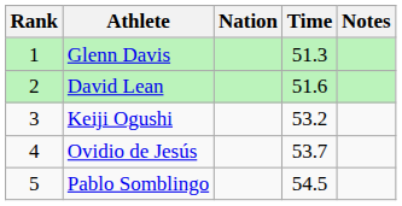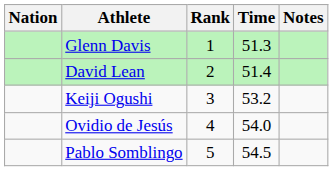columns swapped: Rank <-> Nation
David Lean | Time: 51.6 -> 51.4
Ovidio de Jesús | Time: 53.7 -> 54.0
